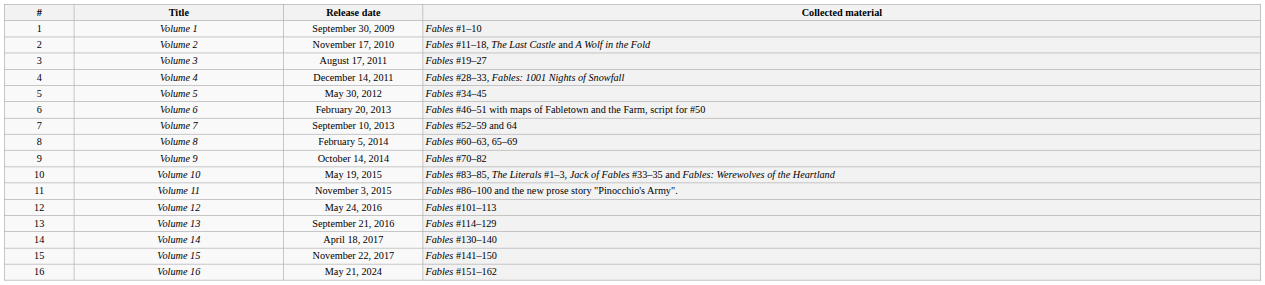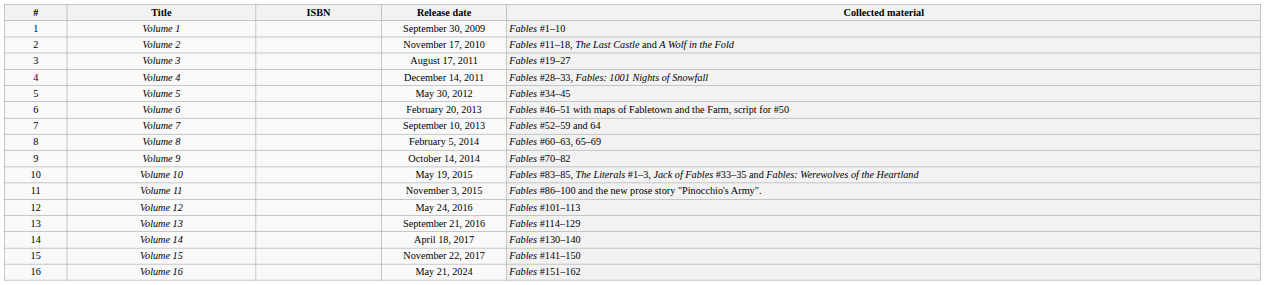+ column: ISBN
